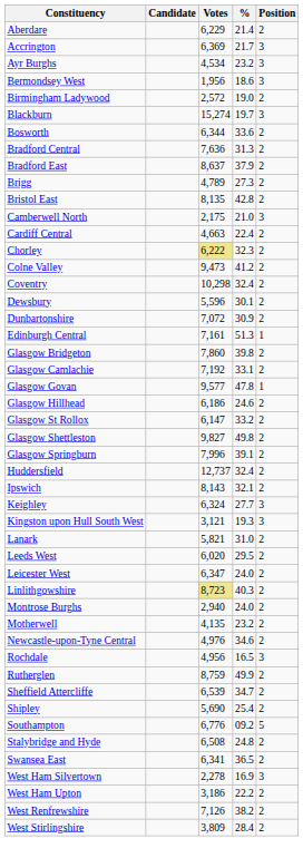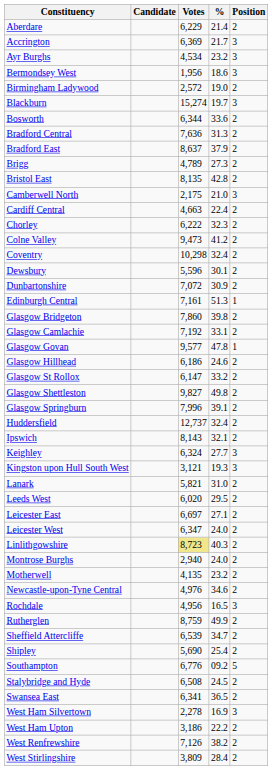Chorley | Votes: khaki background -> no background
+ row: Leicester East | 6,697 | 27.1 | 2
Stalybridge and Hyde | %: 24.8 -> 24.5
